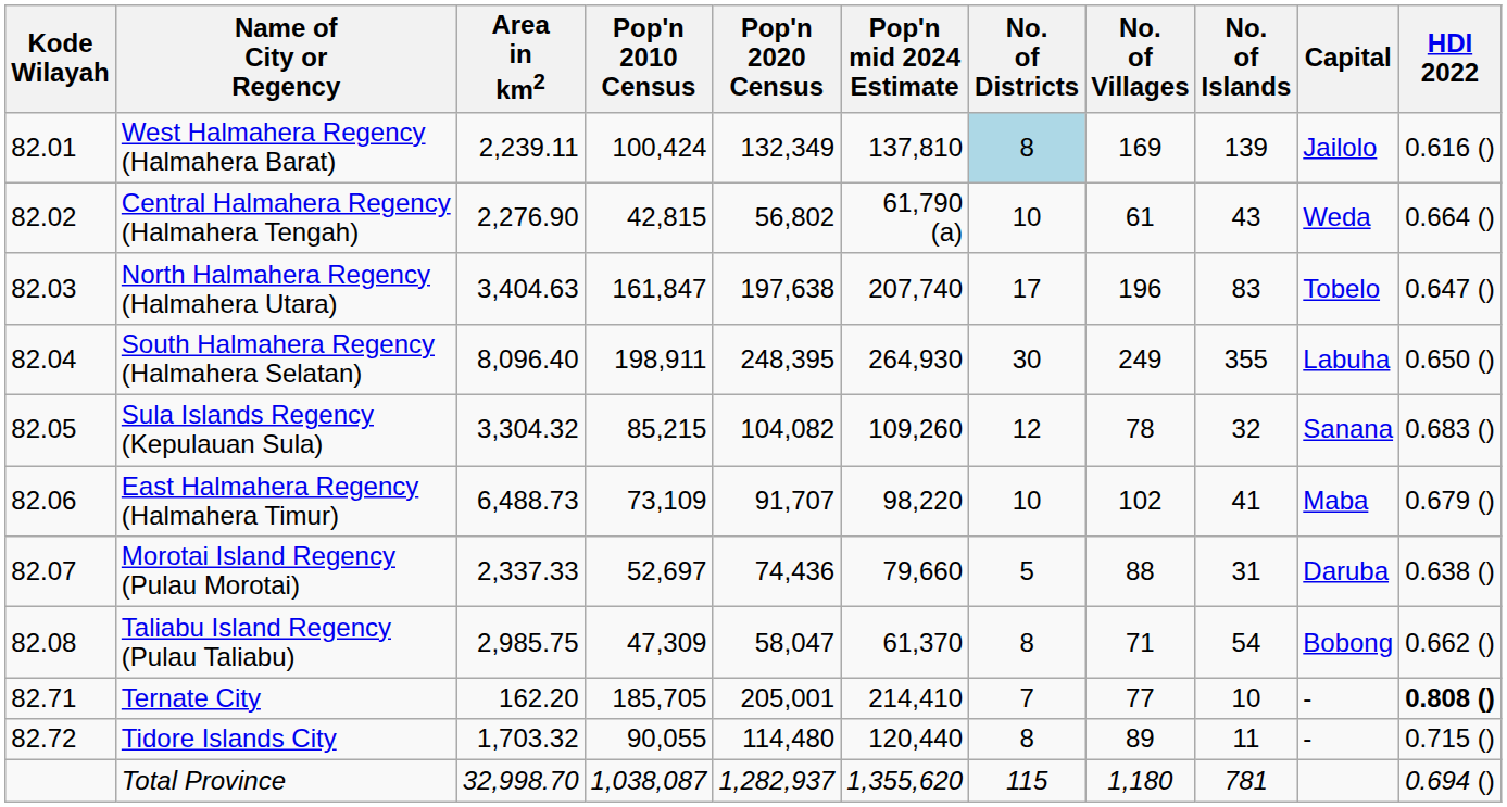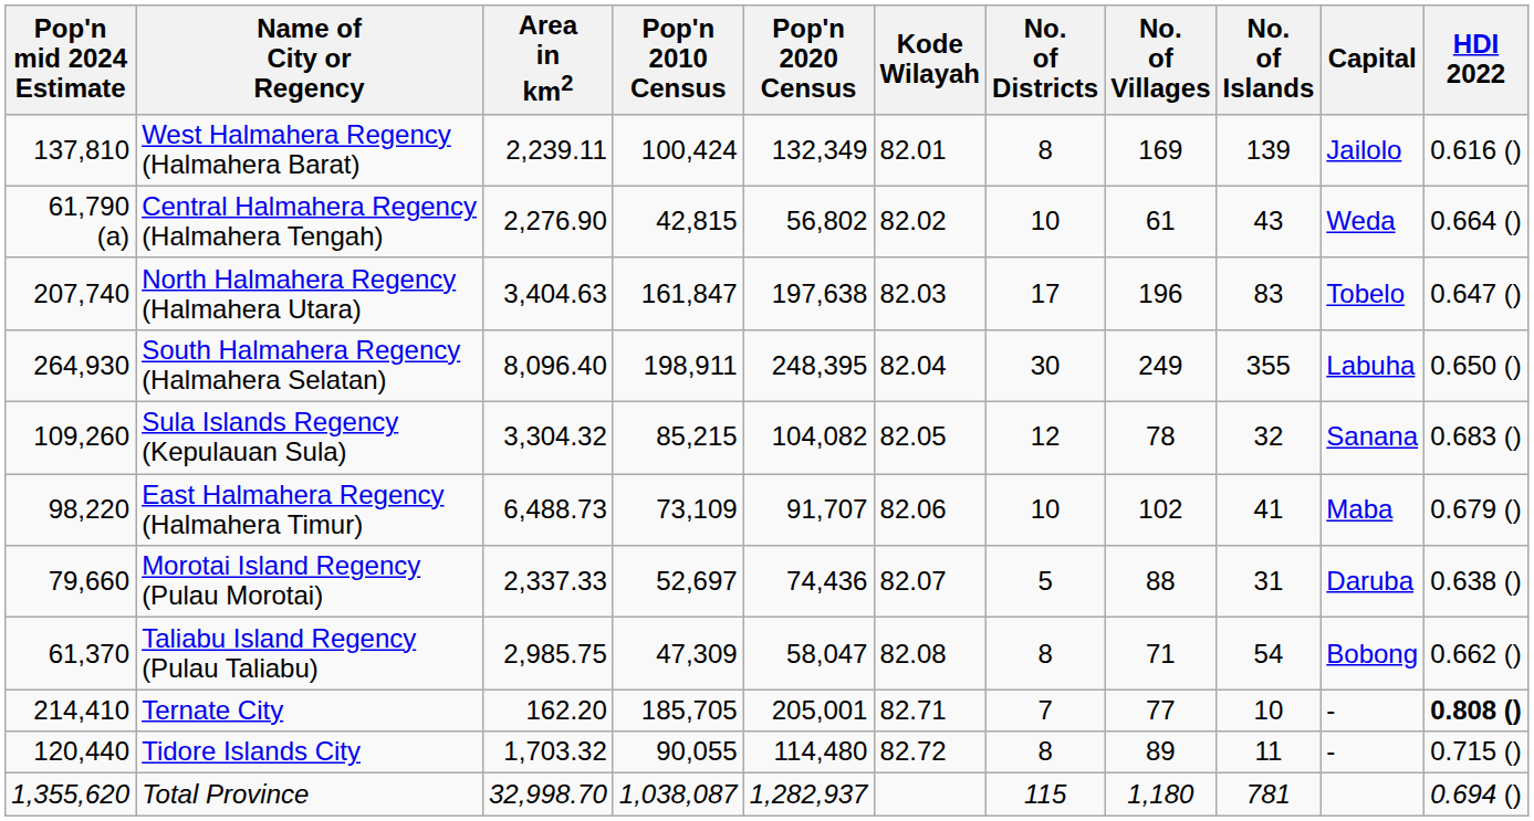columns swapped: Kode Wilayah <-> Pop'n mid 2024 Estimate
West Halmahera Regency (Halmahera Barat) | No. of Districts: lightblue background -> no background
